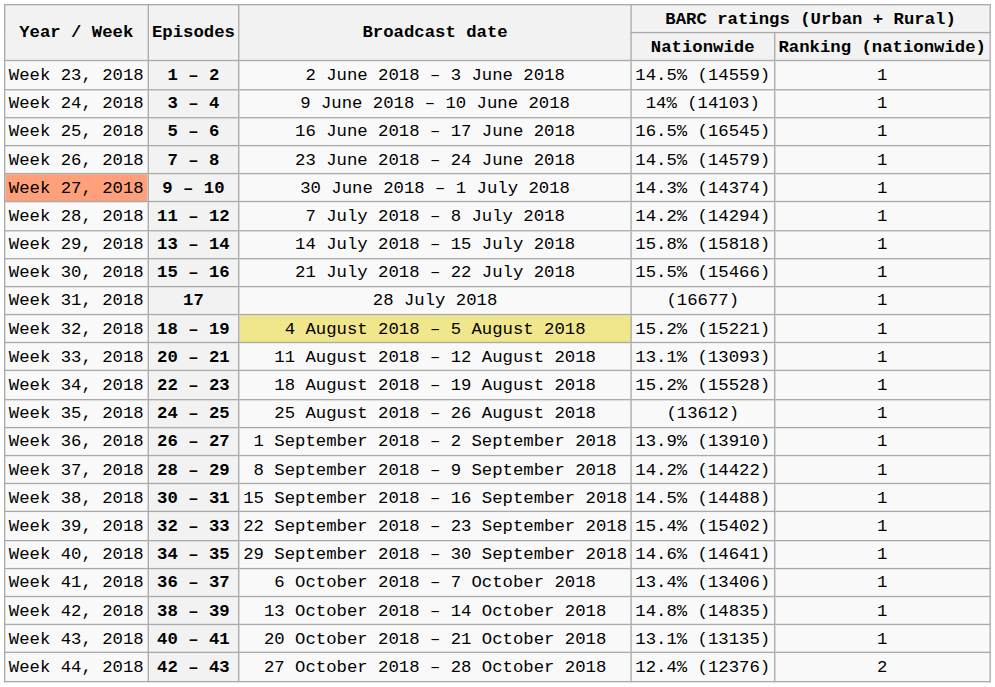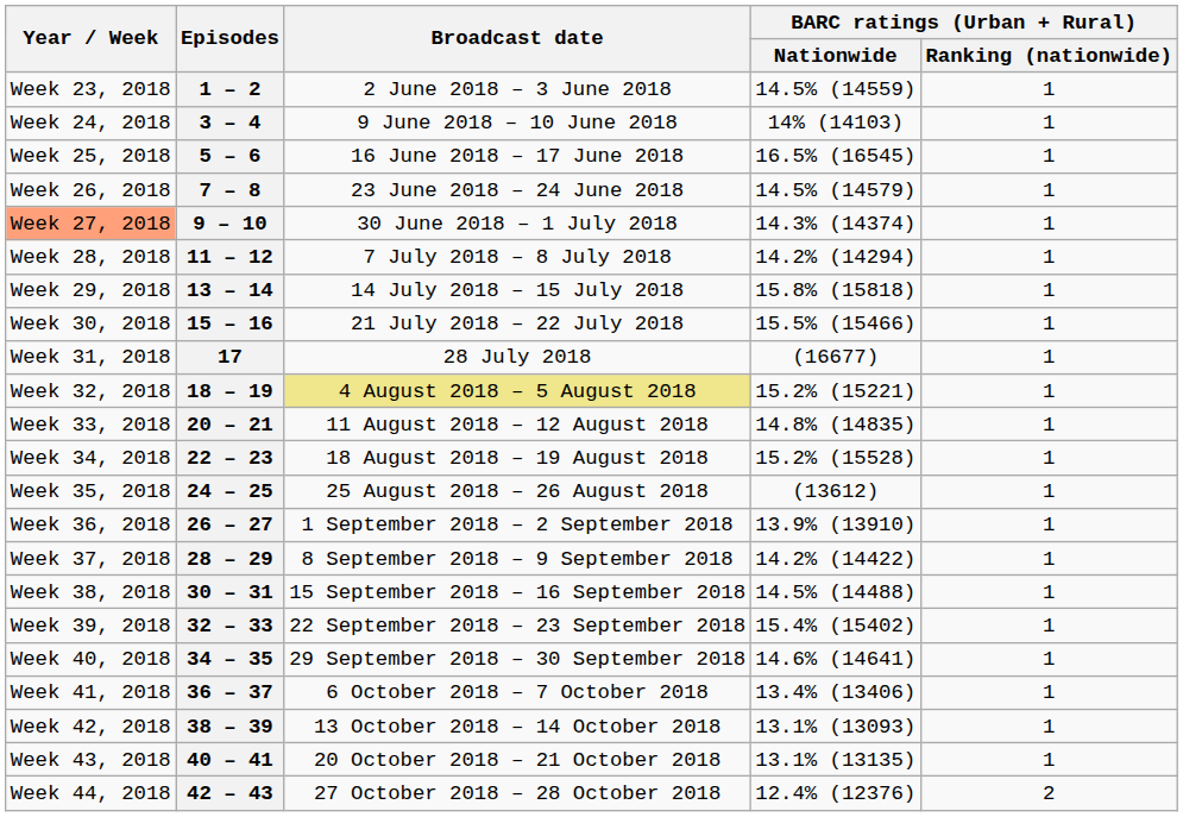20 – 21 | BARC ratings (Urban + Rural) / Nationwide: 13.1% (13093) -> 14.8% (14835)
38 – 39 | BARC ratings (Urban + Rural) / Nationwide: 14.8% (14835) -> 13.1% (13093)
